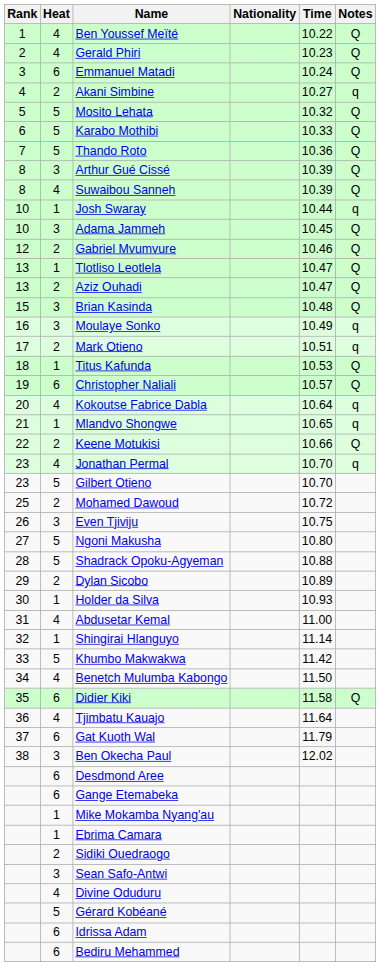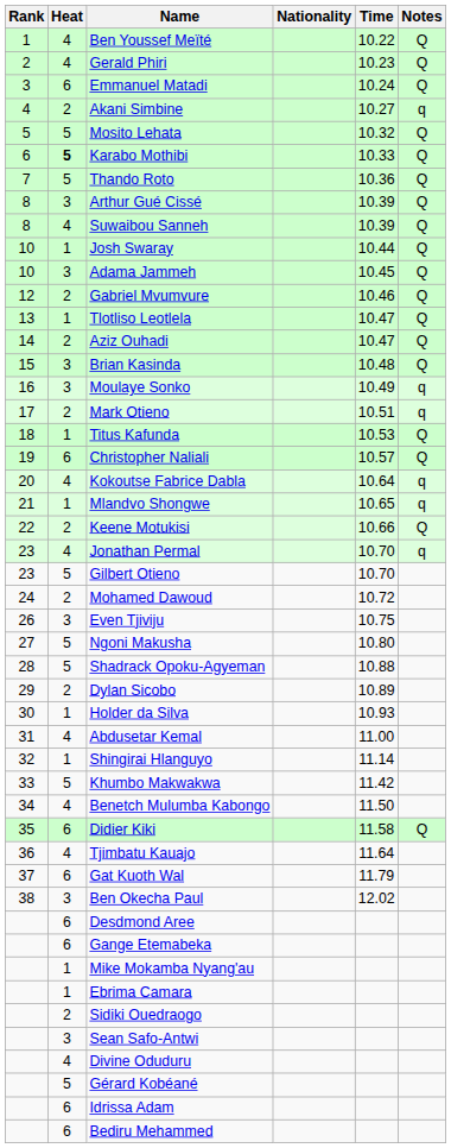Karabo Mothibi | Heat: normal -> bold
Josh Swaray | Notes: q -> Q
Aziz Ouhadi | Rank: 13 -> 14
Mohamed Dawoud | Rank: 25 -> 24
